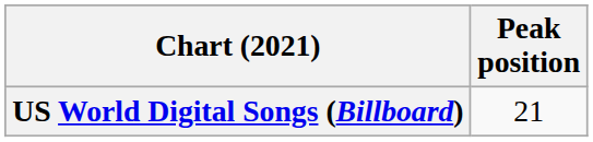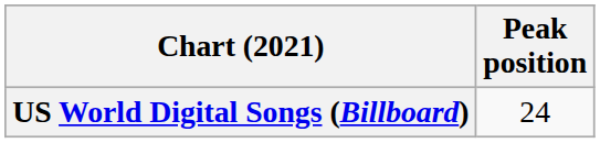US World Digital Songs (Billboard) | Peak position: 21 -> 24
